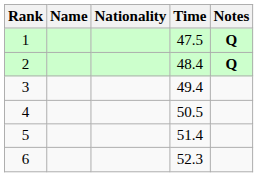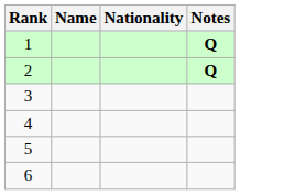- column: Time | 47.5 | 48.4 | 49.4 | 50.5 | 51.4 | 52.3
